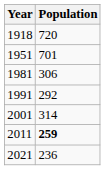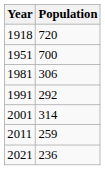1951 | Population: 701 -> 700
2011 | Population: bold -> normal
